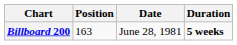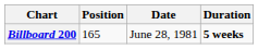Billboard 200 | Position: 163 -> 165
